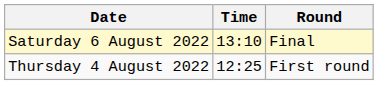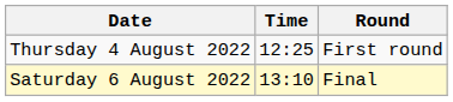rows swapped: Thursday 4 August 2022 <-> Saturday 6 August 2022
